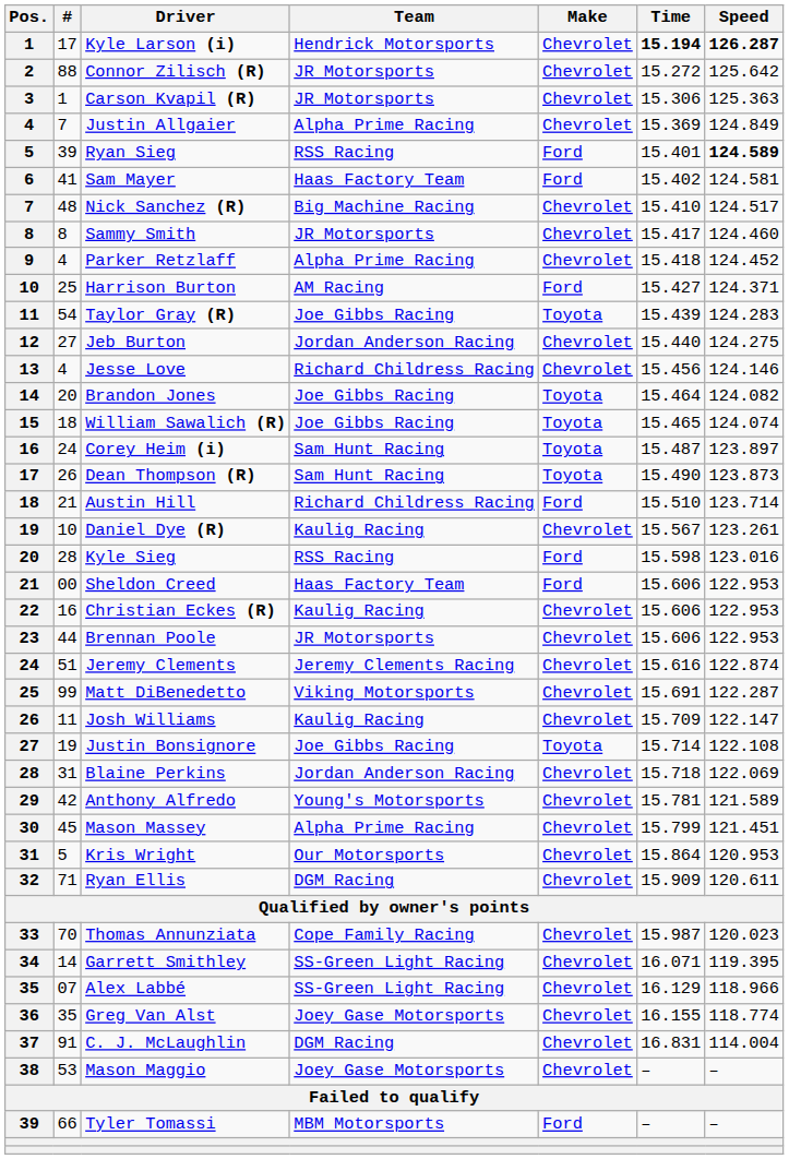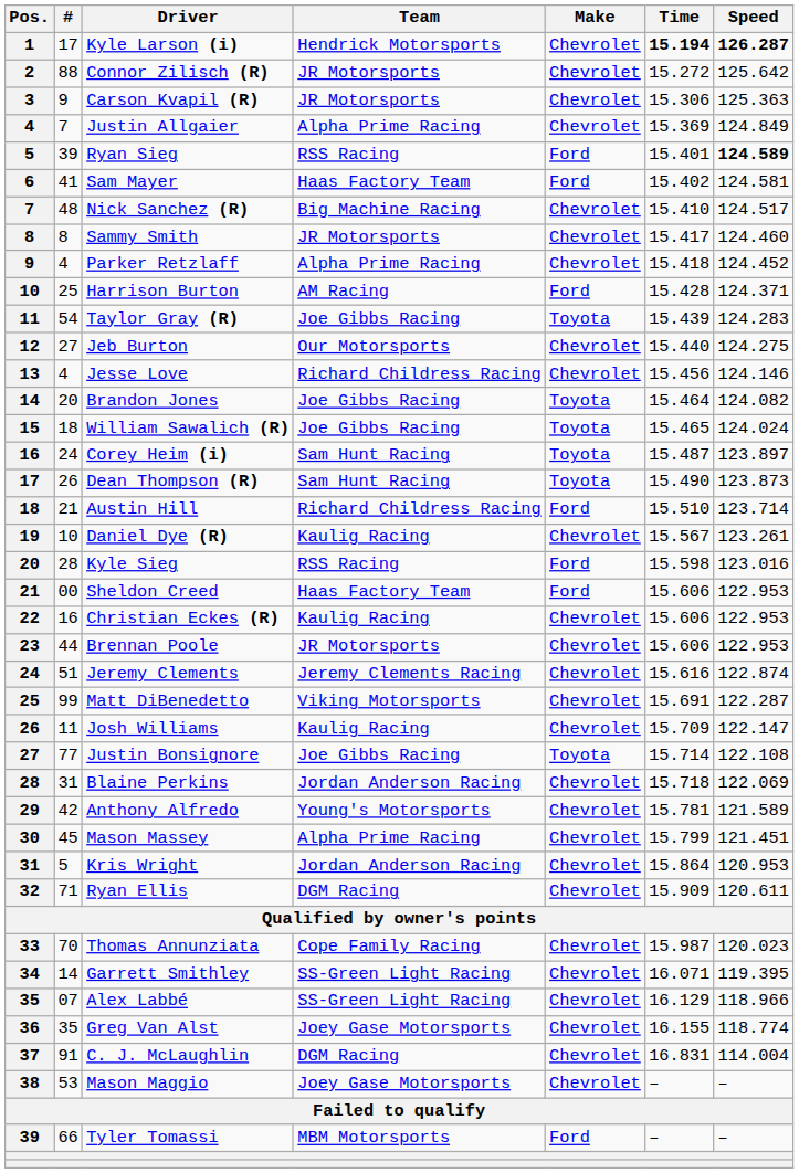Carson Kvapil (R) | #: 1 -> 9
Harrison Burton | Time: 15.427 -> 15.428
Jeb Burton | Team: Jordan Anderson Racing -> Our Motorsports
William Sawalich (R) | Speed: 124.074 -> 124.024
Justin Bonsignore | #: 19 -> 77
Kris Wright | Team: Our Motorsports -> Jordan Anderson Racing
